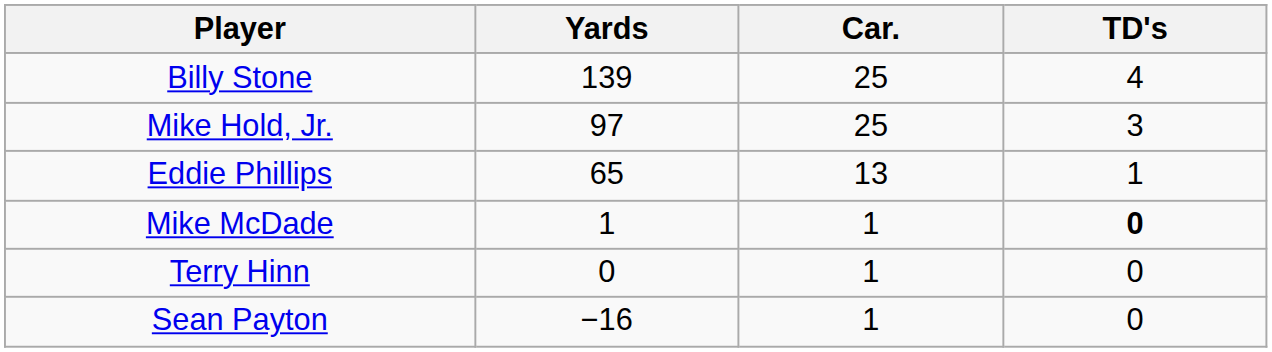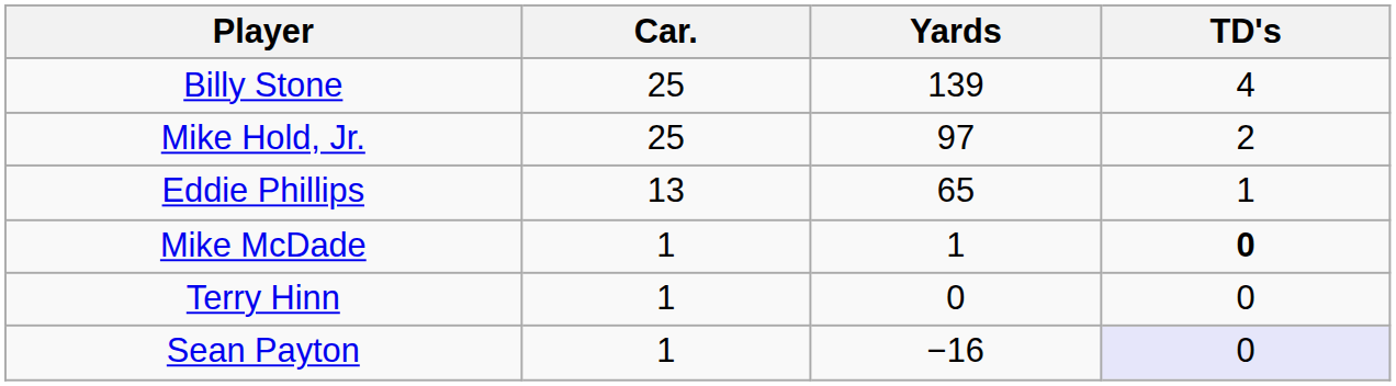columns swapped: Car. <-> Yards
Mike Hold, Jr. | TD's: 3 -> 2
Sean Payton | TD's: no background -> lavender background
